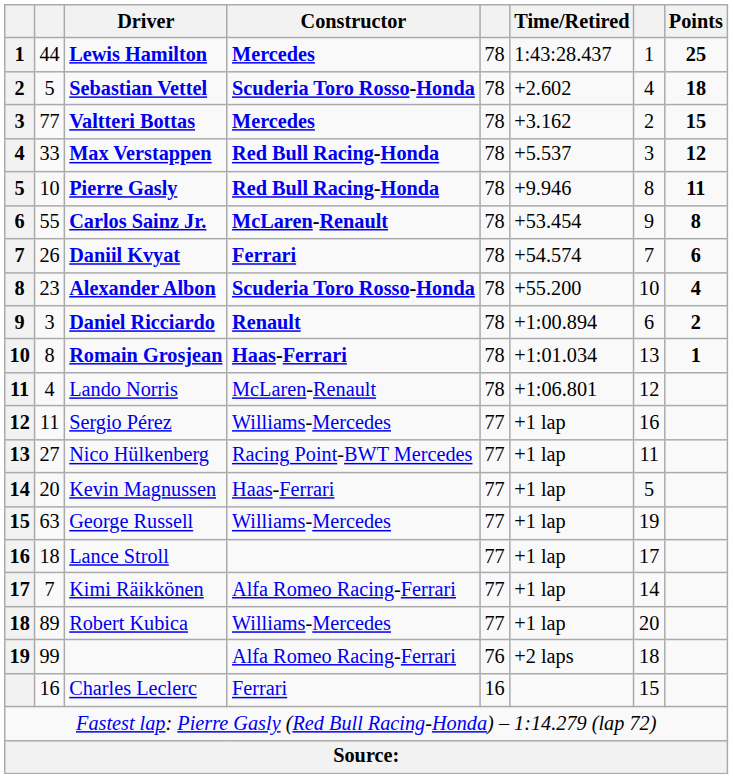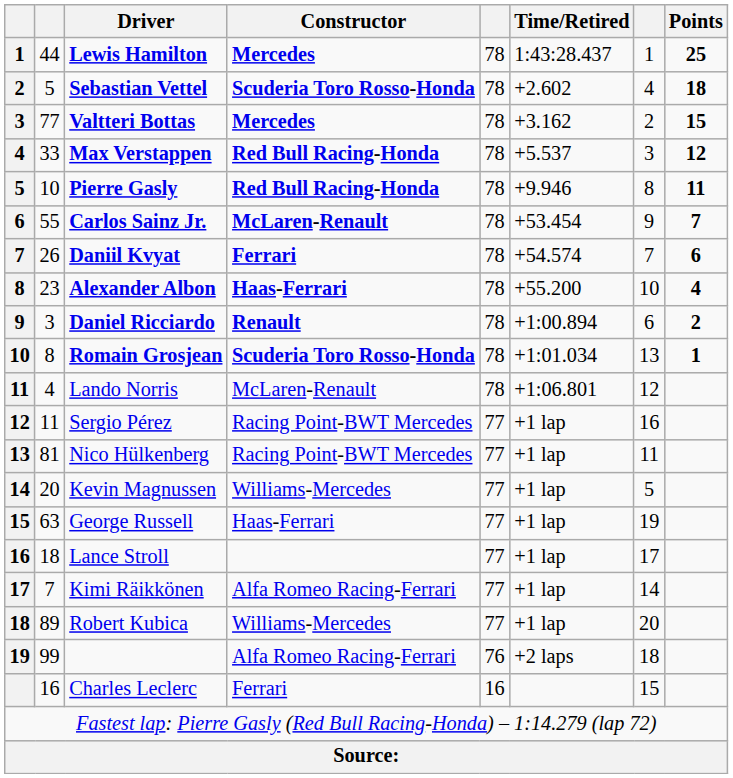Carlos Sainz Jr. | Points: 8 -> 7
Alexander Albon | Constructor: Scuderia Toro Rosso-Honda -> Haas-Ferrari
Romain Grosjean | Constructor: Haas-Ferrari -> Scuderia Toro Rosso-Honda
Sergio Pérez | Constructor: Williams-Mercedes -> Racing Point-BWT Mercedes
Nico Hülkenberg | column 2: 27 -> 81
Kevin Magnussen | Constructor: Haas-Ferrari -> Williams-Mercedes
George Russell | Constructor: Williams-Mercedes -> Haas-Ferrari
